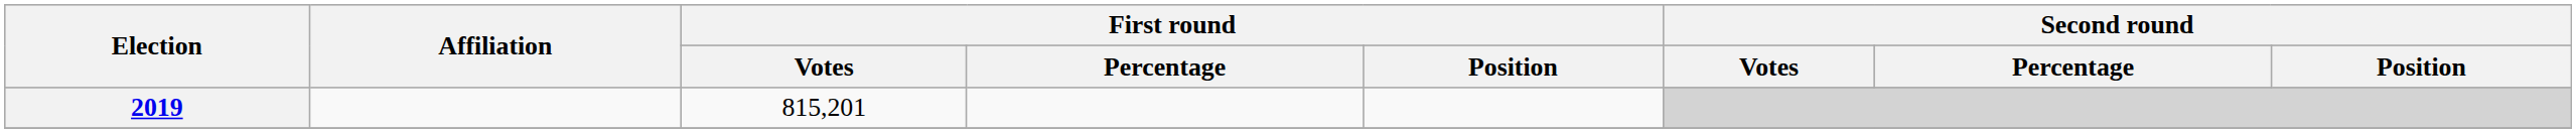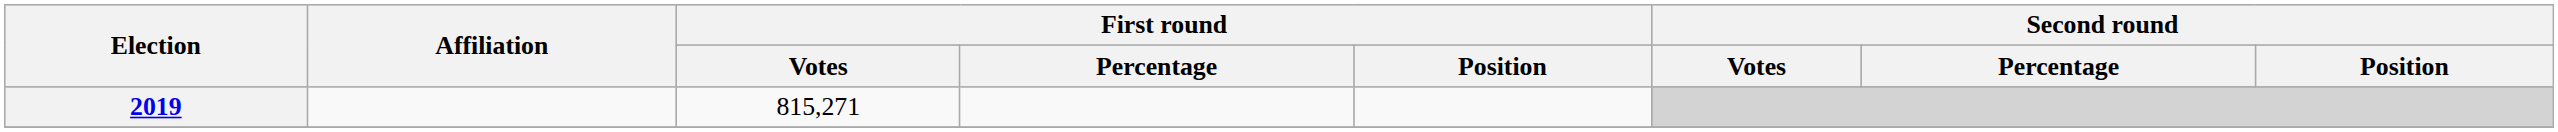2019 | First round / Votes: 815,201 -> 815,271
